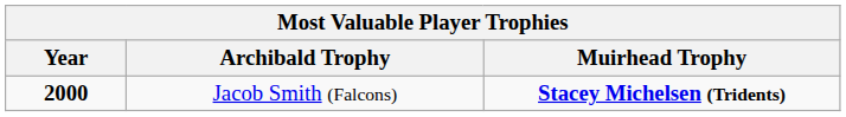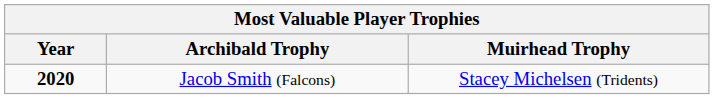Jacob Smith (Falcons) | Year: 2000 -> 2020
Jacob Smith (Falcons) | Muirhead Trophy: bold -> normal
